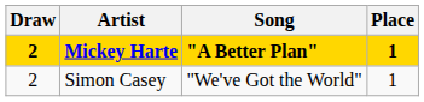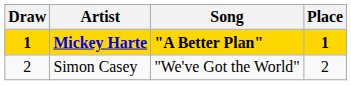Mickey Harte | Draw: 2 -> 1
Simon Casey | Place: 1 -> 2
